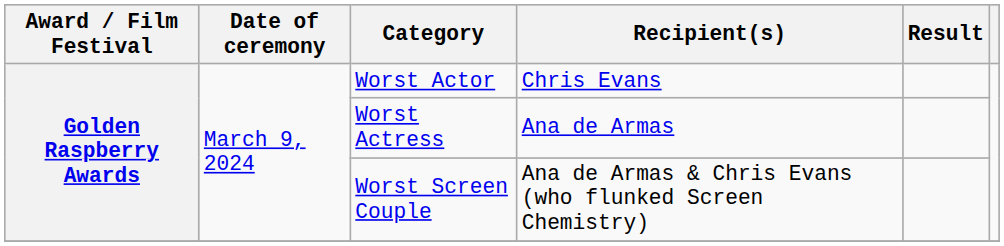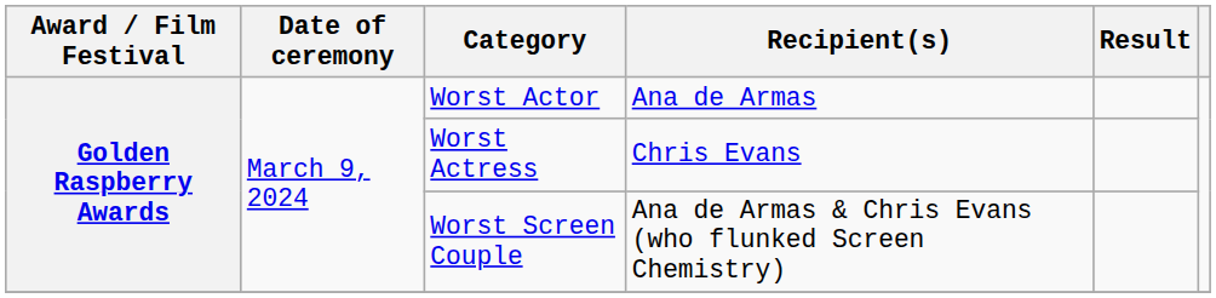Worst Actor | Recipient(s): Chris Evans -> Ana de Armas
Worst Actress | Recipient(s): Ana de Armas -> Chris Evans
